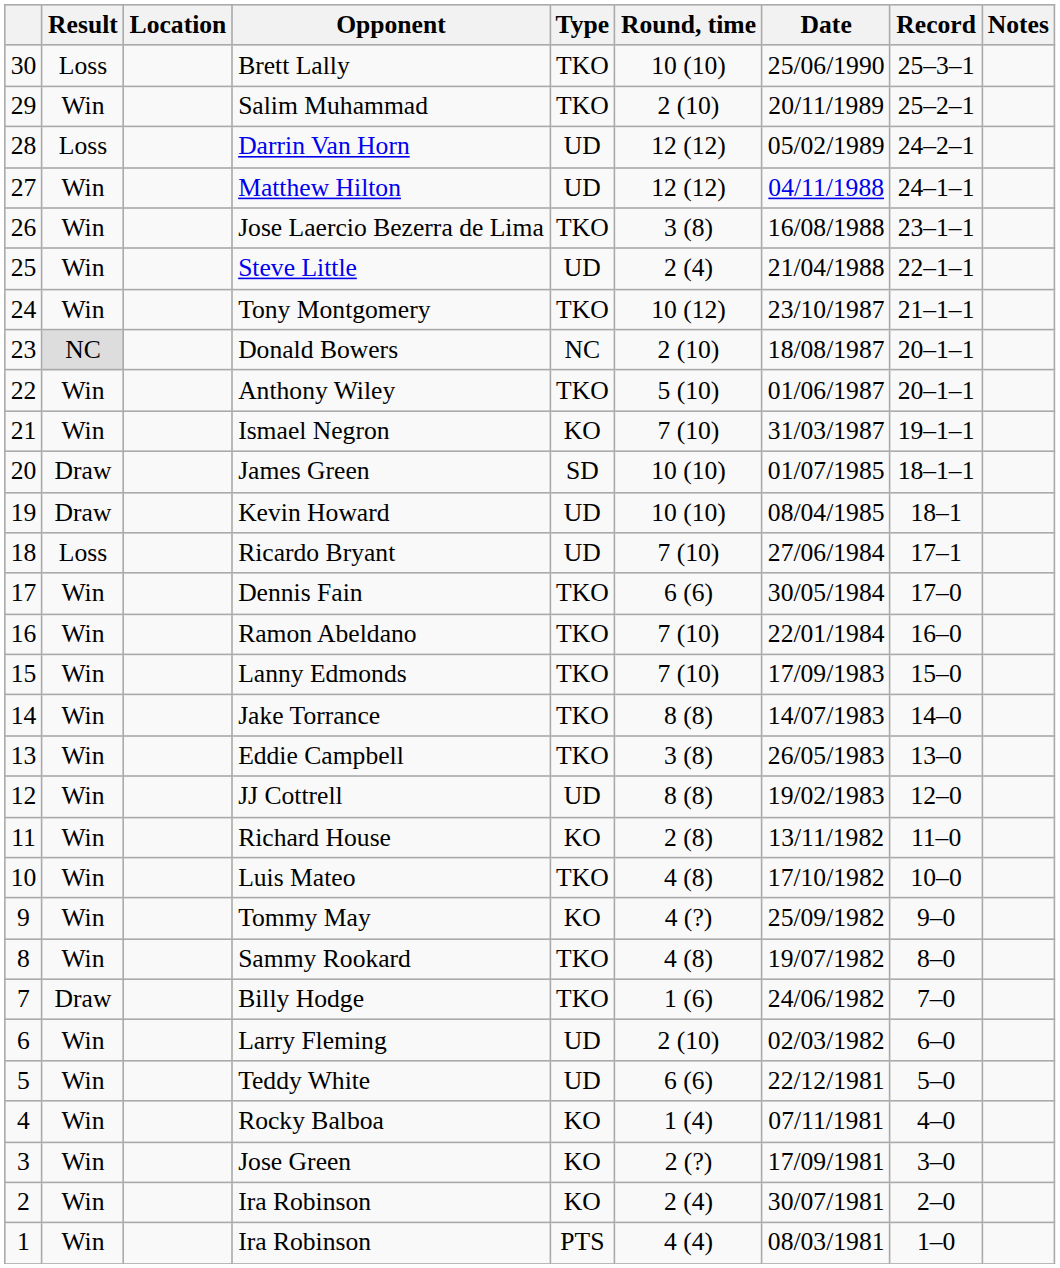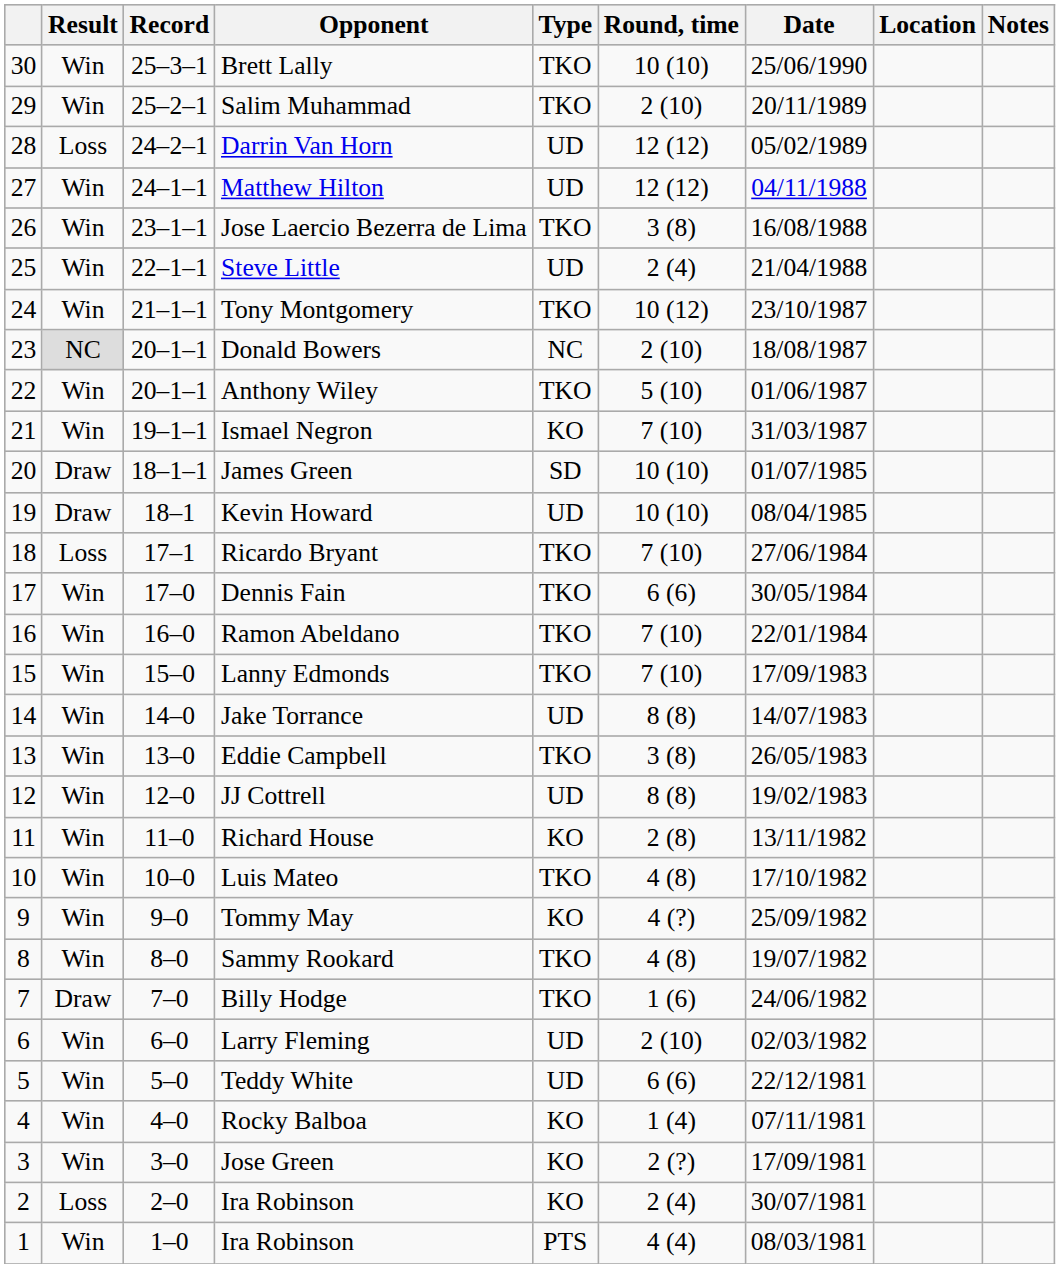columns swapped: Record <-> Location
Brett Lally | Result: Loss -> Win
Ricardo Bryant | Type: UD -> TKO
Jake Torrance | Type: TKO -> UD
2 / Ira Robinson | Result: Win -> Loss
